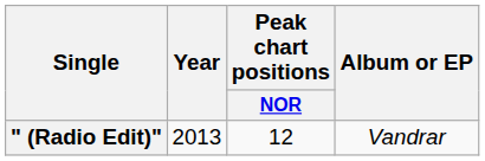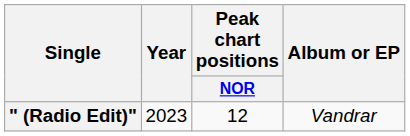" (Radio Edit)" | Year: 2013 -> 2023
